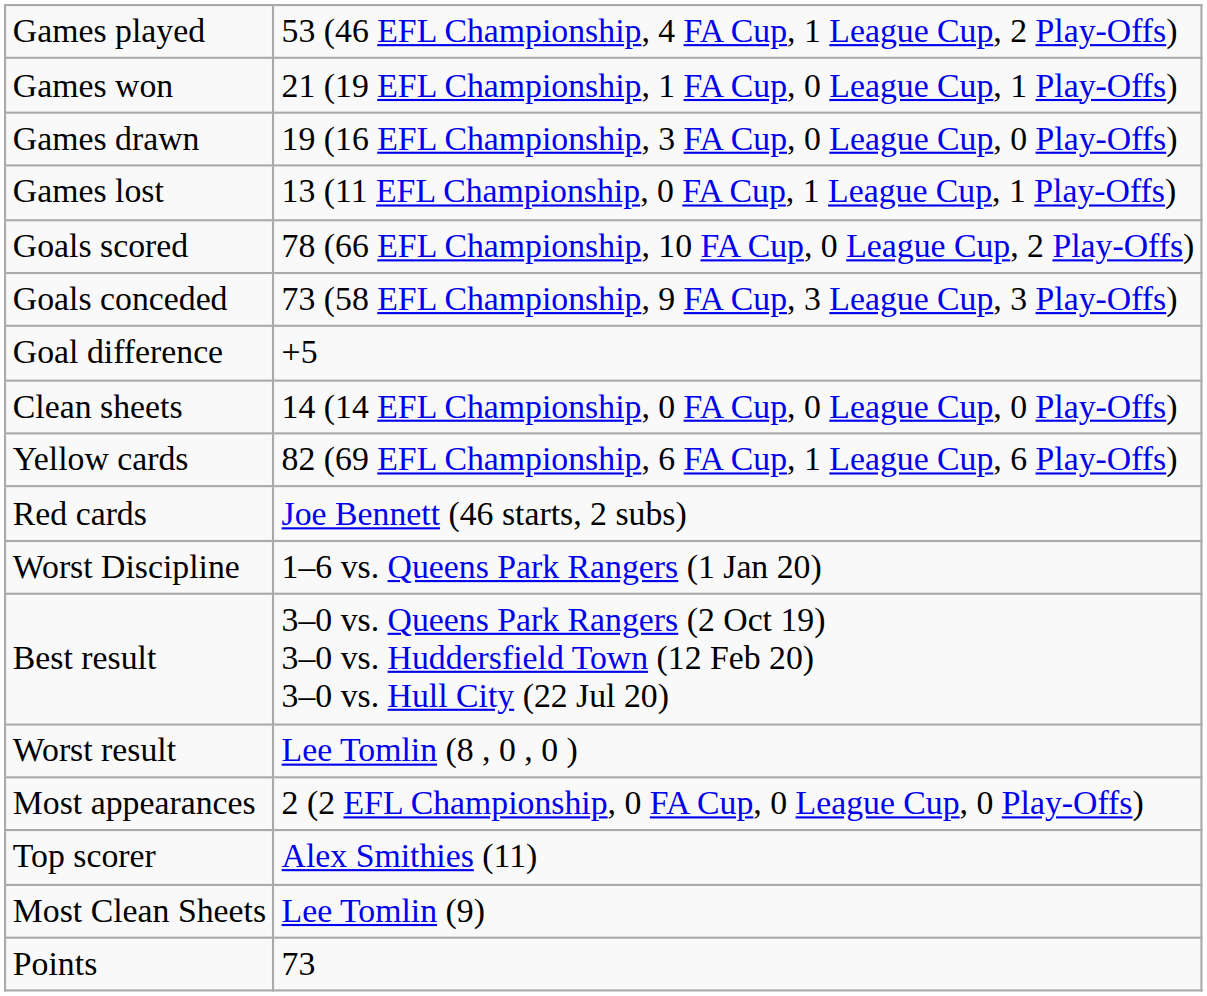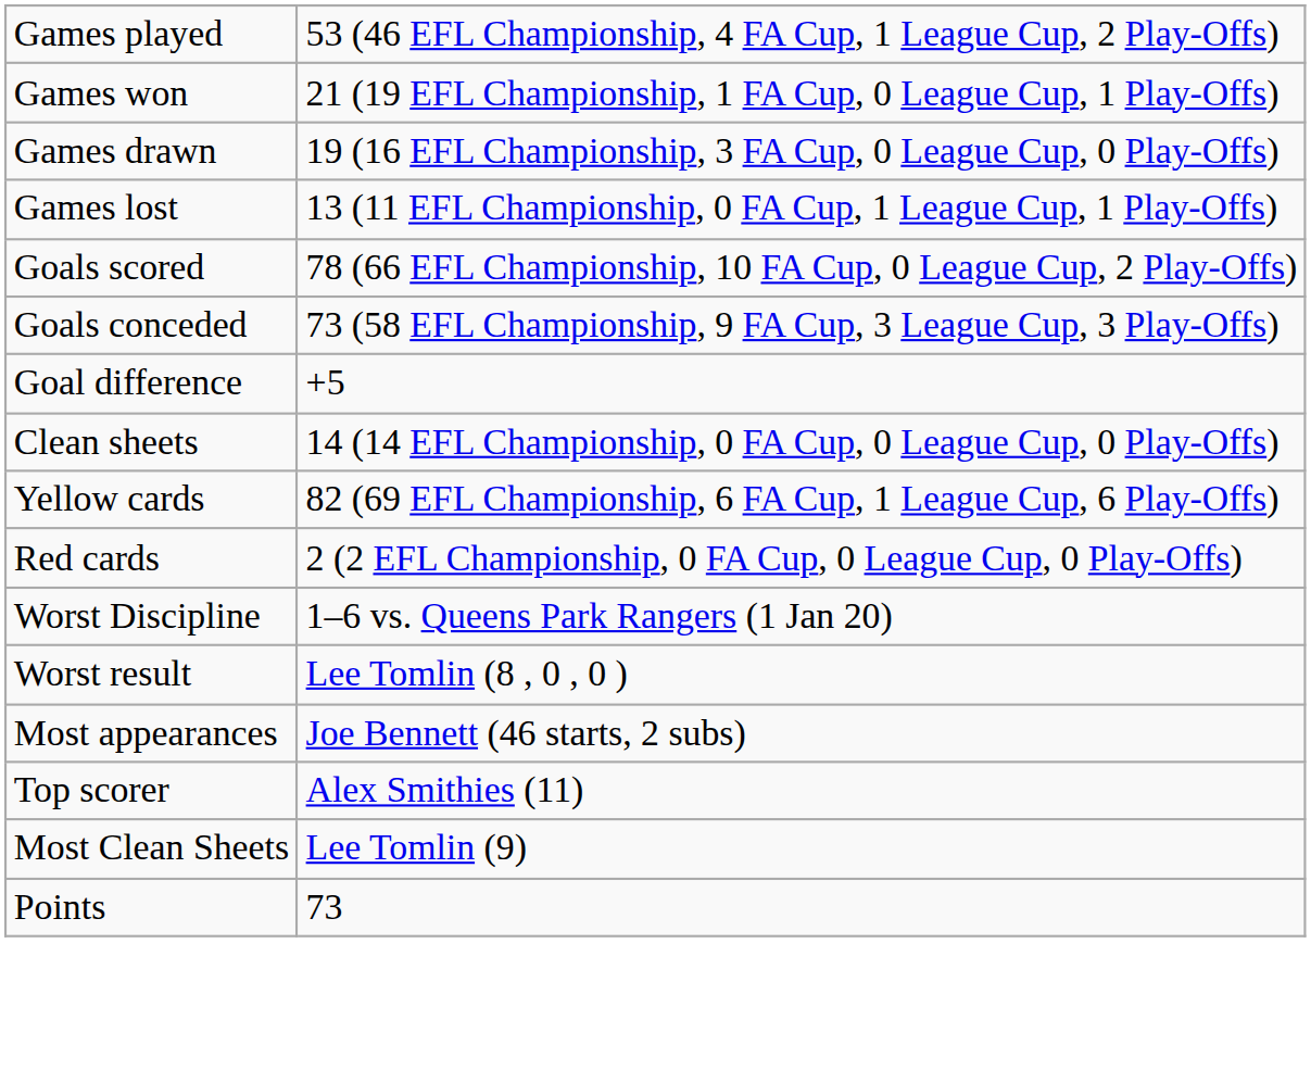Red cards | column 2: Joe Bennett (46 starts, 2 subs) -> 2 (2 EFL Championship, 0 FA Cup, 0 League Cup, 0 Play-Offs)
- row: Best result | 3–0 vs. Queens Park Rangers (2 Oct 19) 3–0 vs. Huddersfield Town (12 Feb 20) 3–0 vs. Hull City (22 Jul 20)
Most appearances | column 2: 2 (2 EFL Championship, 0 FA Cup, 0 League Cup, 0 Play-Offs) -> Joe Bennett (46 starts, 2 subs)
